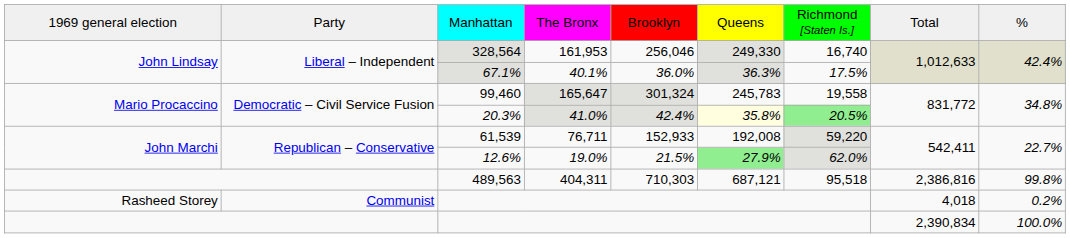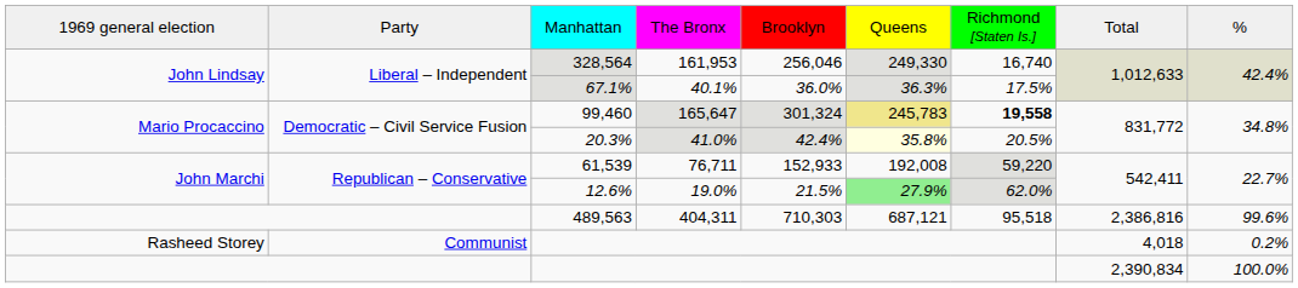99,460 | column 6: no background -> khaki background
99,460 | column 7: normal -> bold
20.3% | column 7: lightgreen background -> no background
489,563 | column 9: 99.8% -> 99.6%
